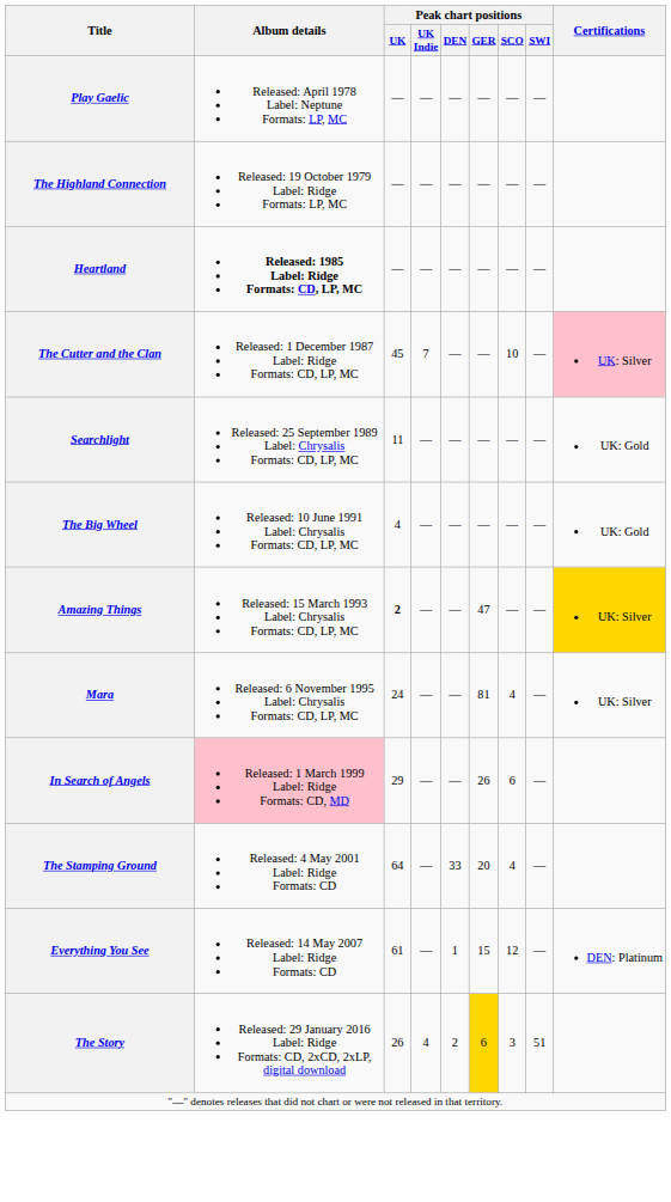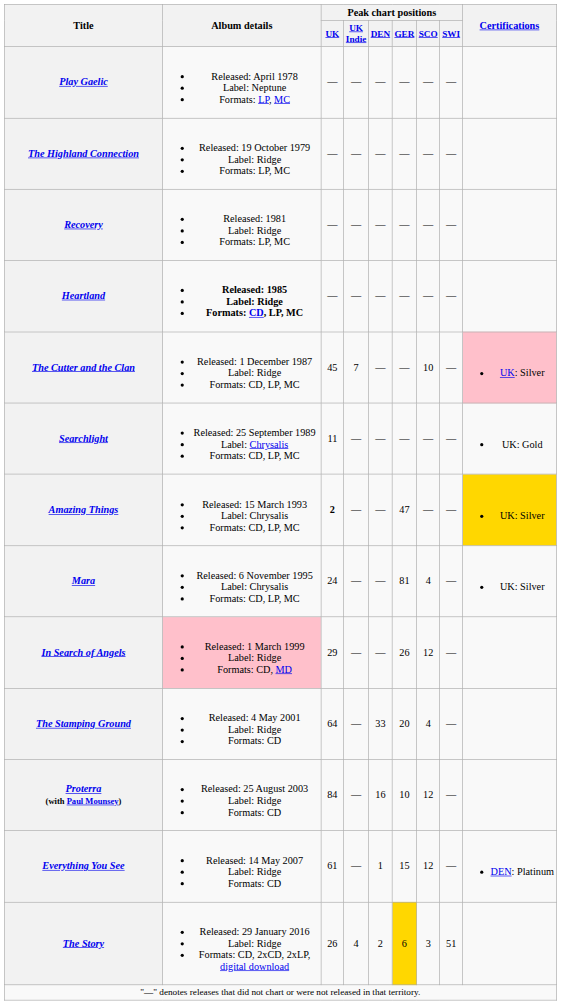+ row: Recovery | Released: 1981 Label: Ridge Formats: LP, MC | — | — | — | — | — | —
- row: The Big Wheel | Released: 10 June 1991 Label: Chrysalis Formats: CD, LP, MC | 4 | — | — | — | — | — | UK: Gold
In Search of Angels | Peak chart positions / SCO: 6 -> 12
+ row: Proterra (with Paul Mounsey) | Released: 25 August 2003 Label: Ridge Formats: CD | 84 | — | 16 | 10 | 12 | —
